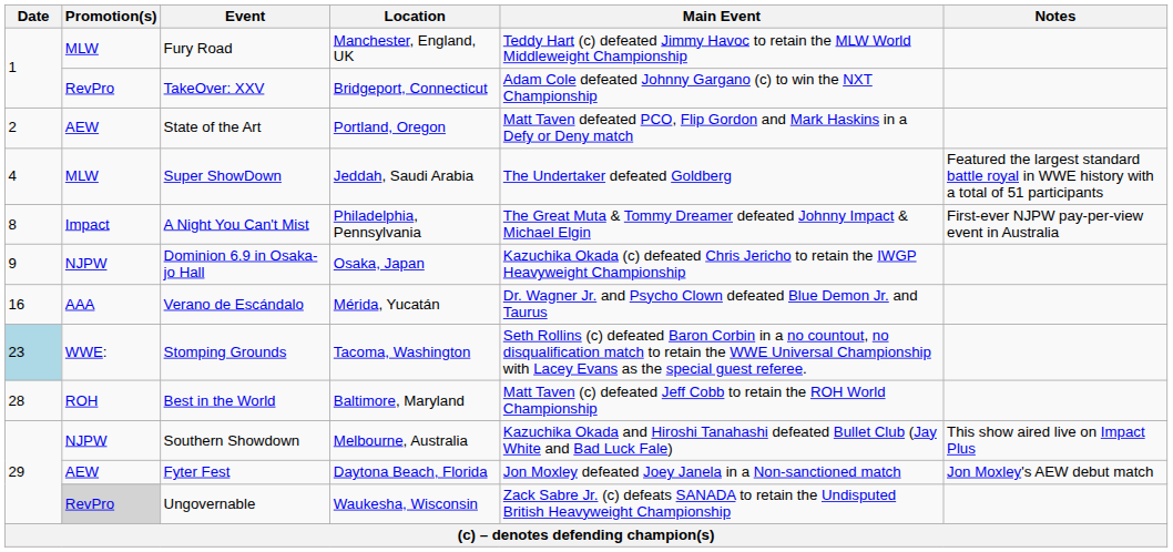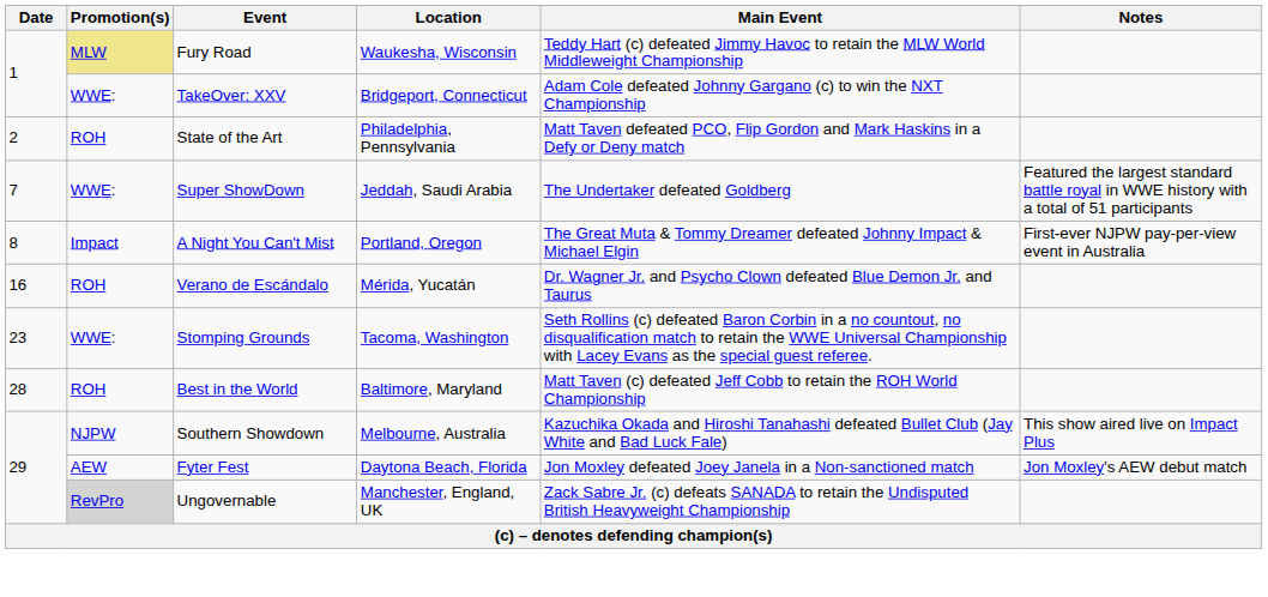Fury Road | Promotion(s): no background -> khaki background
Fury Road | Location: Manchester, England, UK -> Waukesha, Wisconsin
TakeOver: XXV | Promotion(s): RevPro -> WWE:
State of the Art | Promotion(s): AEW -> ROH
State of the Art | Location: Portland, Oregon -> Philadelphia, Pennsylvania
Super ShowDown | Date: 4 -> 7
Super ShowDown | Promotion(s): MLW -> WWE:
A Night You Can't Mist | Location: Philadelphia, Pennsylvania -> Portland, Oregon
- row: 9 | NJPW | Dominion 6.9 in Osaka-jo Hall | Osaka, Japan | Kazuchika Okada (c) defeated Chris Jericho to retain the IWGP Heavyweight Championship
Verano de Escándalo | Promotion(s): AAA -> ROH
Stomping Grounds | Date: lightblue background -> no background
Ungovernable | Location: Waukesha, Wisconsin -> Manchester, England, UK
